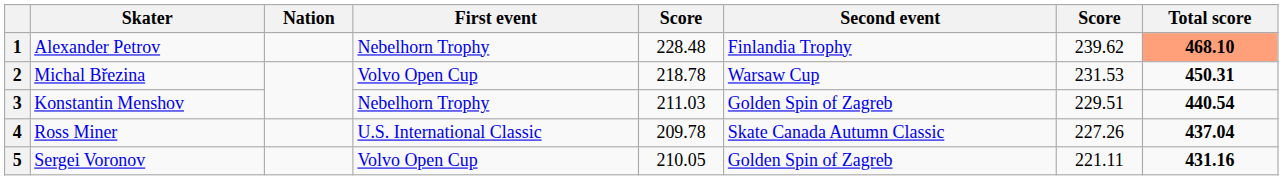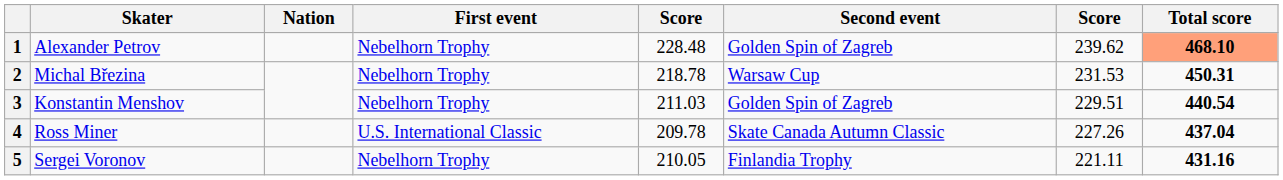1 | Second event: Finlandia Trophy -> Golden Spin of Zagreb
2 | First event: Volvo Open Cup -> Nebelhorn Trophy
5 | First event: Volvo Open Cup -> Nebelhorn Trophy
5 | Second event: Golden Spin of Zagreb -> Finlandia Trophy
